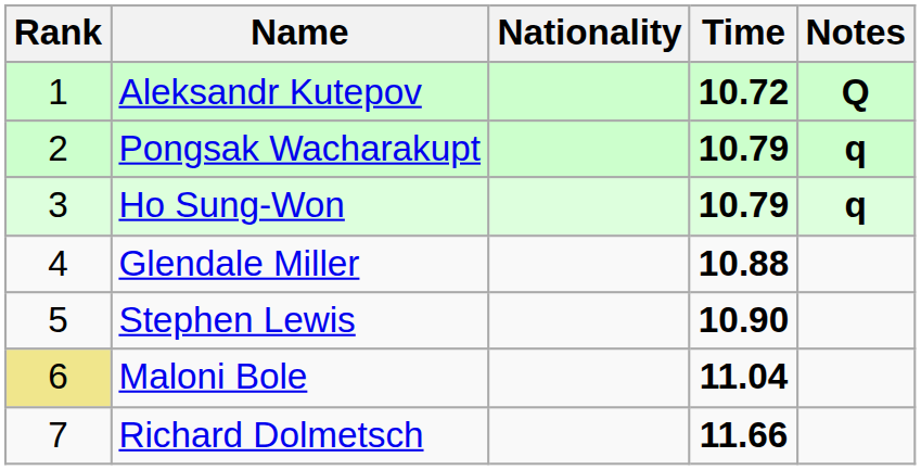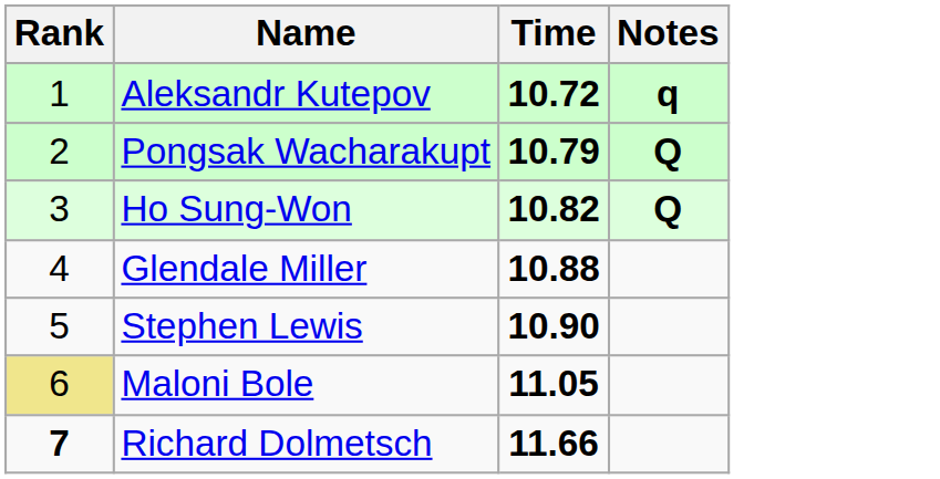- column: Nationality
Aleksandr Kutepov | Notes: Q -> q
Pongsak Wacharakupt | Notes: q -> Q
Ho Sung-Won | Time: 10.79 -> 10.82
Ho Sung-Won | Notes: q -> Q
Maloni Bole | Time: 11.04 -> 11.05
Richard Dolmetsch | Rank: normal -> bold
